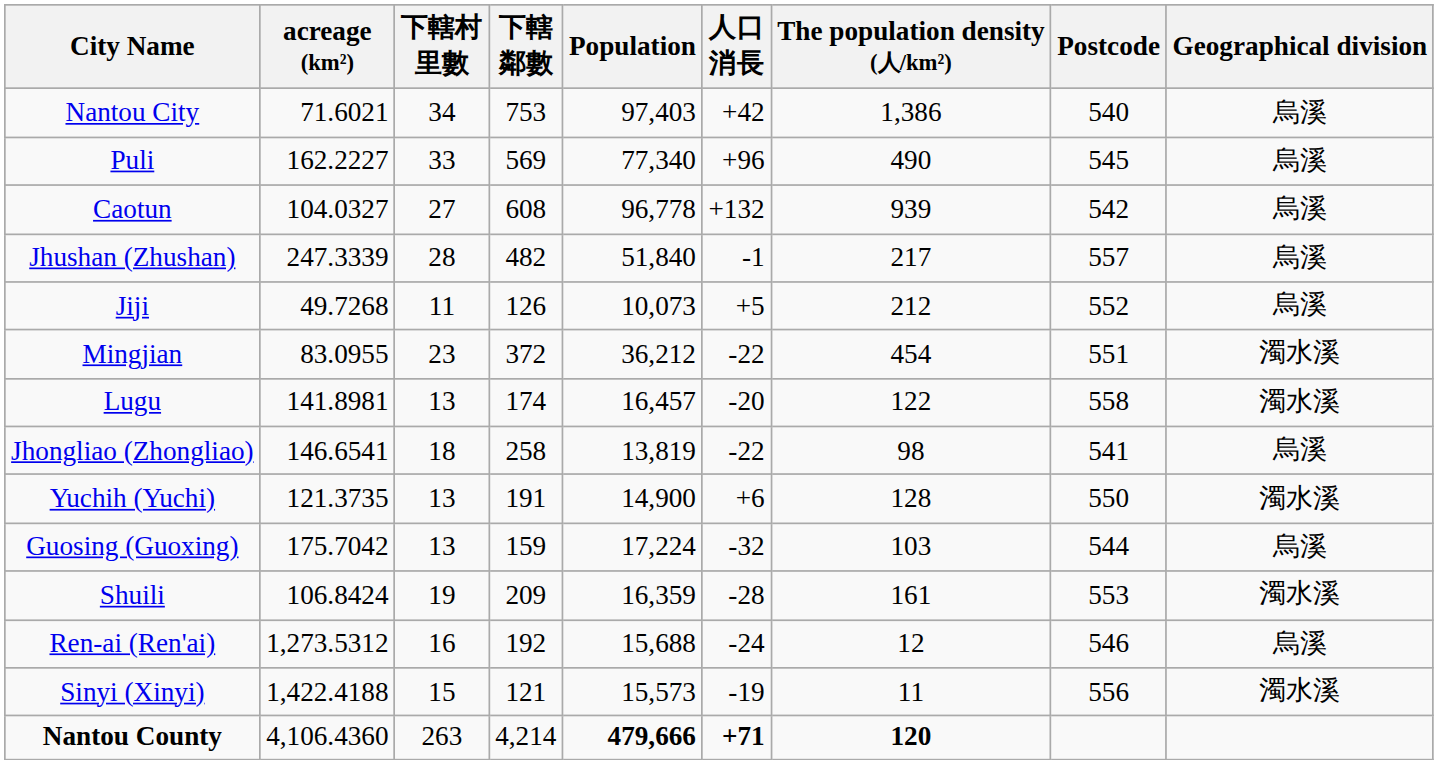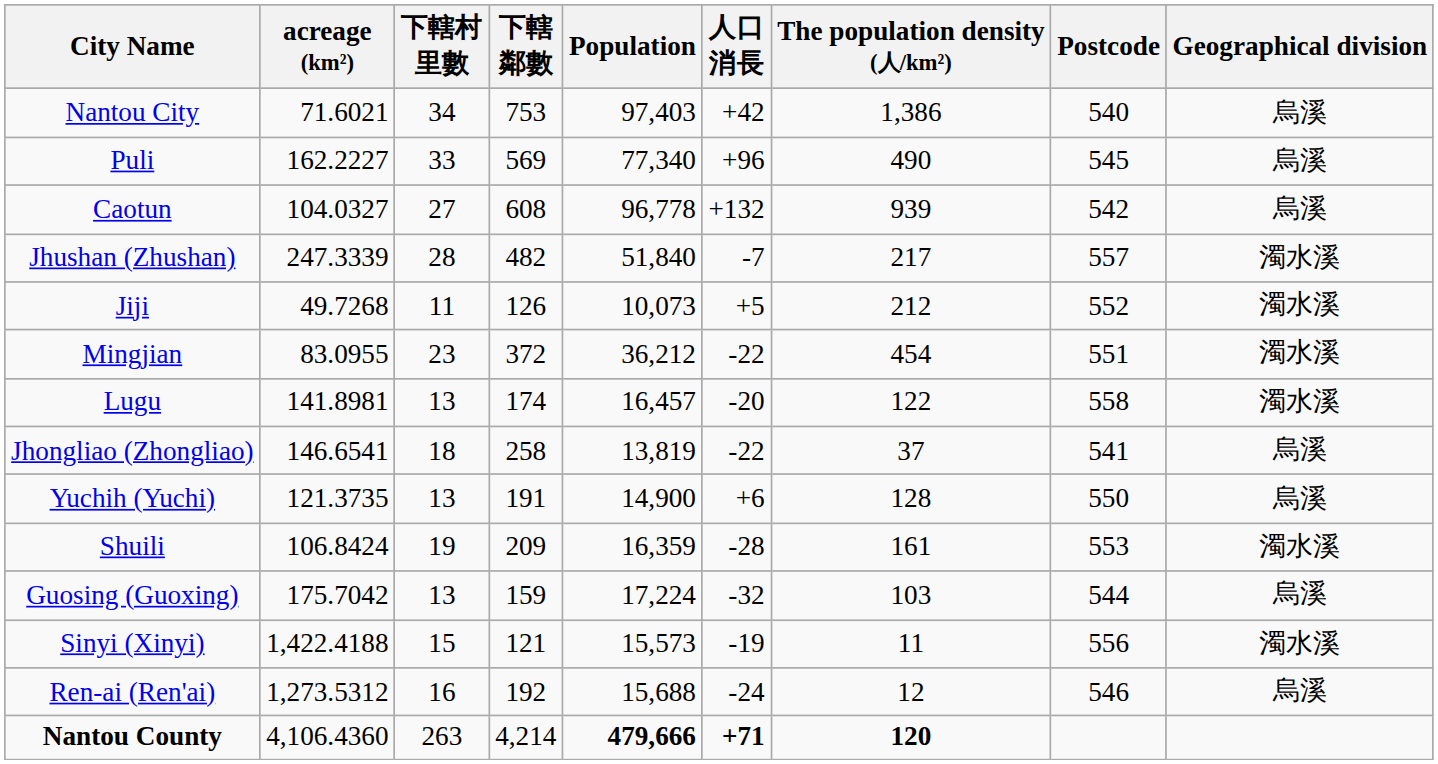Jhushan (Zhushan) | 人口 消長: -1 -> -7
Jhushan (Zhushan) | Geographical division: 烏溪 -> 濁水溪
Jiji | Geographical division: 烏溪 -> 濁水溪
Jhongliao (Zhongliao) | The population density (人/km²): 98 -> 37
Yuchih (Yuchi) | Geographical division: 濁水溪 -> 烏溪
rows swapped: Guosing (Guoxing) <-> Shuili
rows swapped: Sinyi (Xinyi) <-> Ren-ai (Ren'ai)
